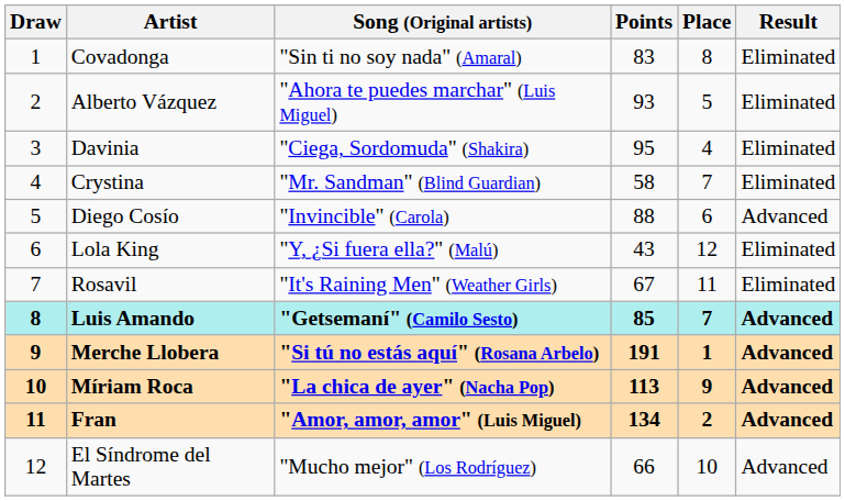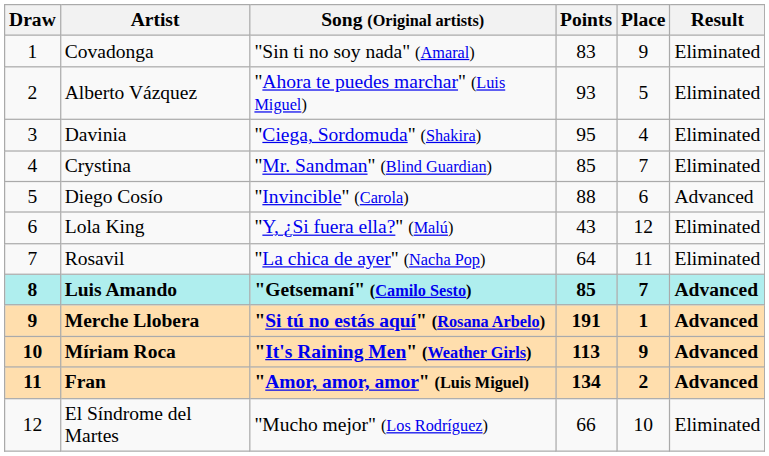Covadonga | Place: 8 -> 9
Crystina | Points: 58 -> 85
Rosavil | Song (Original artists): "It's Raining Men" (Weather Girls) -> "La chica de ayer" (Nacha Pop)
Rosavil | Points: 67 -> 64
Míriam Roca | Song (Original artists): "La chica de ayer" (Nacha Pop) -> "It's Raining Men" (Weather Girls)
El Síndrome del Martes | Result: Advanced -> Eliminated
